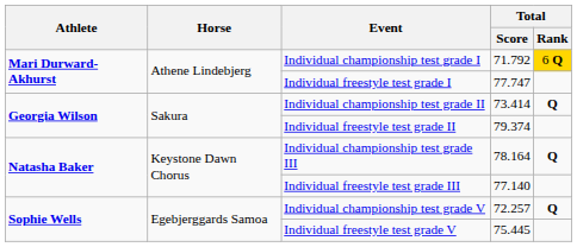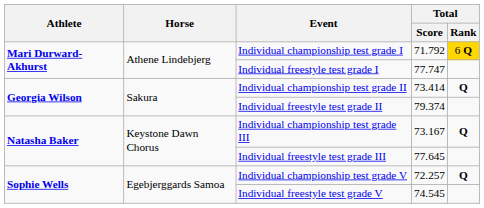Individual championship test grade III | Total / Score: 78.164 -> 73.167
Individual freestyle test grade III | Total / Score: 77.140 -> 77.645
Individual freestyle test grade V | Total / Score: 75.445 -> 74.545
